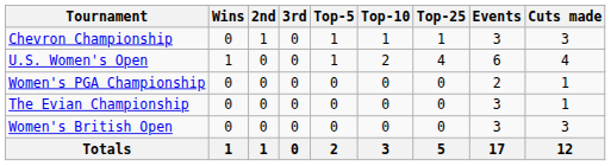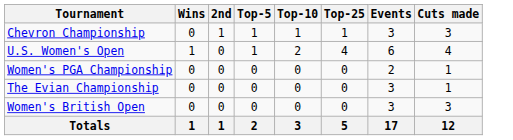- column: 3rd | 0 | 0 | 0 | 0 | 0 | 0
